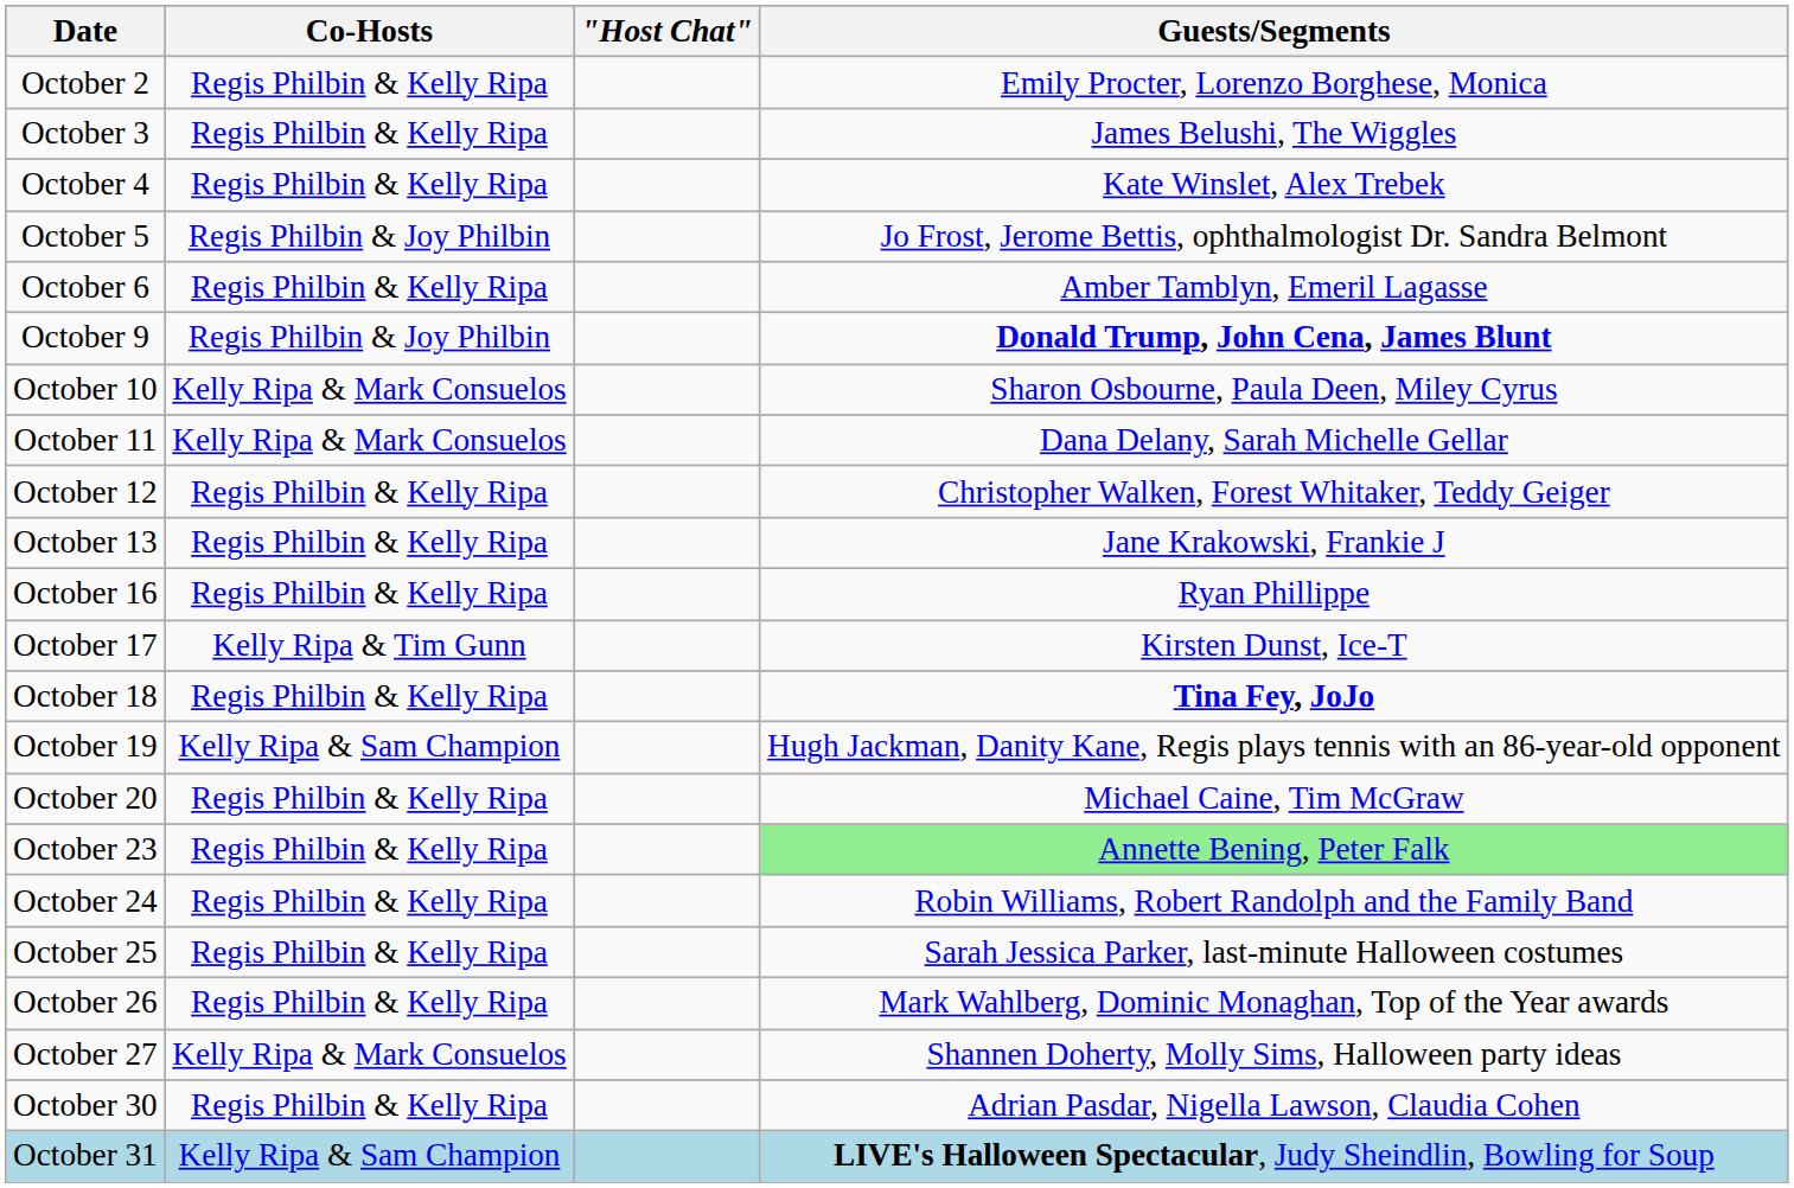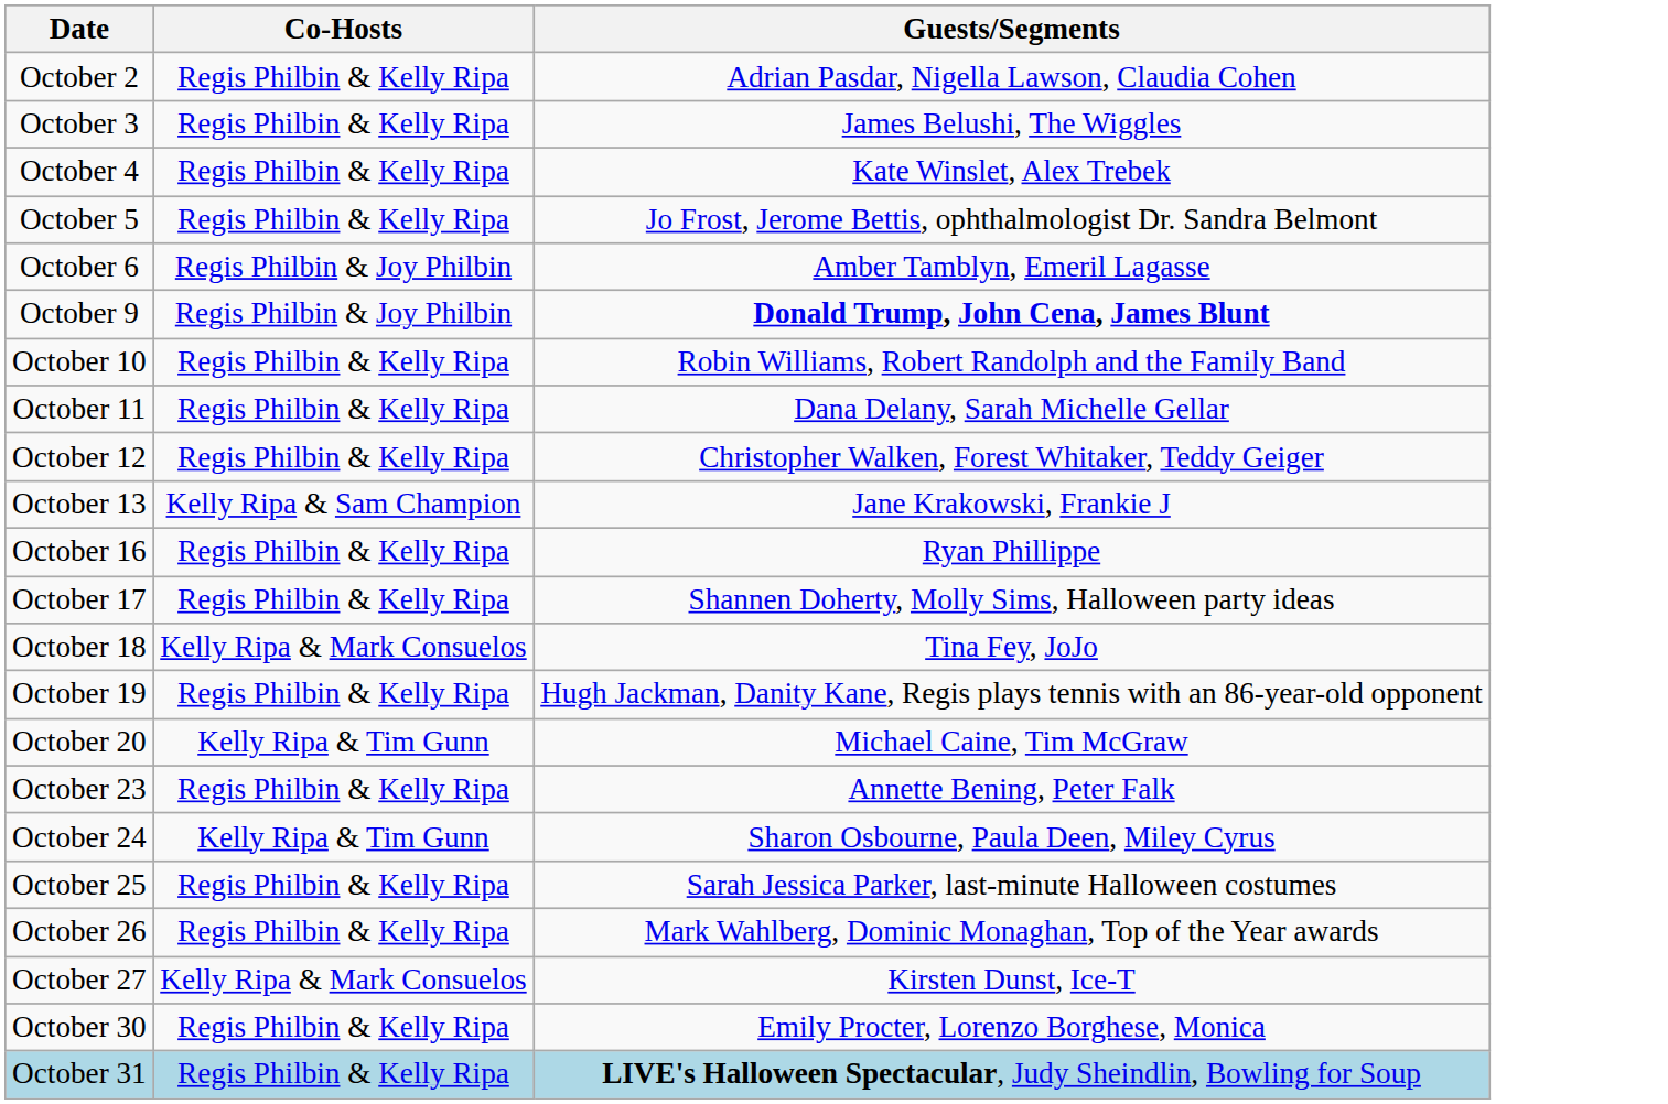- column: "Host Chat"
October 2 | Guests/Segments: Emily Procter, Lorenzo Borghese, Monica -> Adrian Pasdar, Nigella Lawson, Claudia Cohen
October 5 | Co-Hosts: Regis Philbin & Joy Philbin -> Regis Philbin & Kelly Ripa
October 6 | Co-Hosts: Regis Philbin & Kelly Ripa -> Regis Philbin & Joy Philbin
October 10 | Co-Hosts: Kelly Ripa & Mark Consuelos -> Regis Philbin & Kelly Ripa
October 10 | Guests/Segments: Sharon Osbourne, Paula Deen, Miley Cyrus -> Robin Williams, Robert Randolph and the Family Band
October 11 | Co-Hosts: Kelly Ripa & Mark Consuelos -> Regis Philbin & Kelly Ripa
October 13 | Co-Hosts: Regis Philbin & Kelly Ripa -> Kelly Ripa & Sam Champion
October 17 | Co-Hosts: Kelly Ripa & Tim Gunn -> Regis Philbin & Kelly Ripa
October 17 | Guests/Segments: Kirsten Dunst, Ice-T -> Shannen Doherty, Molly Sims, Halloween party ideas
October 18 | Co-Hosts: Regis Philbin & Kelly Ripa -> Kelly Ripa & Mark Consuelos
October 18 | Guests/Segments: bold -> normal
October 19 | Co-Hosts: Kelly Ripa & Sam Champion -> Regis Philbin & Kelly Ripa
October 20 | Co-Hosts: Regis Philbin & Kelly Ripa -> Kelly Ripa & Tim Gunn
October 23 | Guests/Segments: lightgreen background -> no background
October 24 | Co-Hosts: Regis Philbin & Kelly Ripa -> Kelly Ripa & Tim Gunn
October 24 | Guests/Segments: Robin Williams, Robert Randolph and the Family Band -> Sharon Osbourne, Paula Deen, Miley Cyrus
October 27 | Guests/Segments: Shannen Doherty, Molly Sims, Halloween party ideas -> Kirsten Dunst, Ice-T
October 30 | Guests/Segments: Adrian Pasdar, Nigella Lawson, Claudia Cohen -> Emily Procter, Lorenzo Borghese, Monica
October 31 | Co-Hosts: Kelly Ripa & Sam Champion -> Regis Philbin & Kelly Ripa
